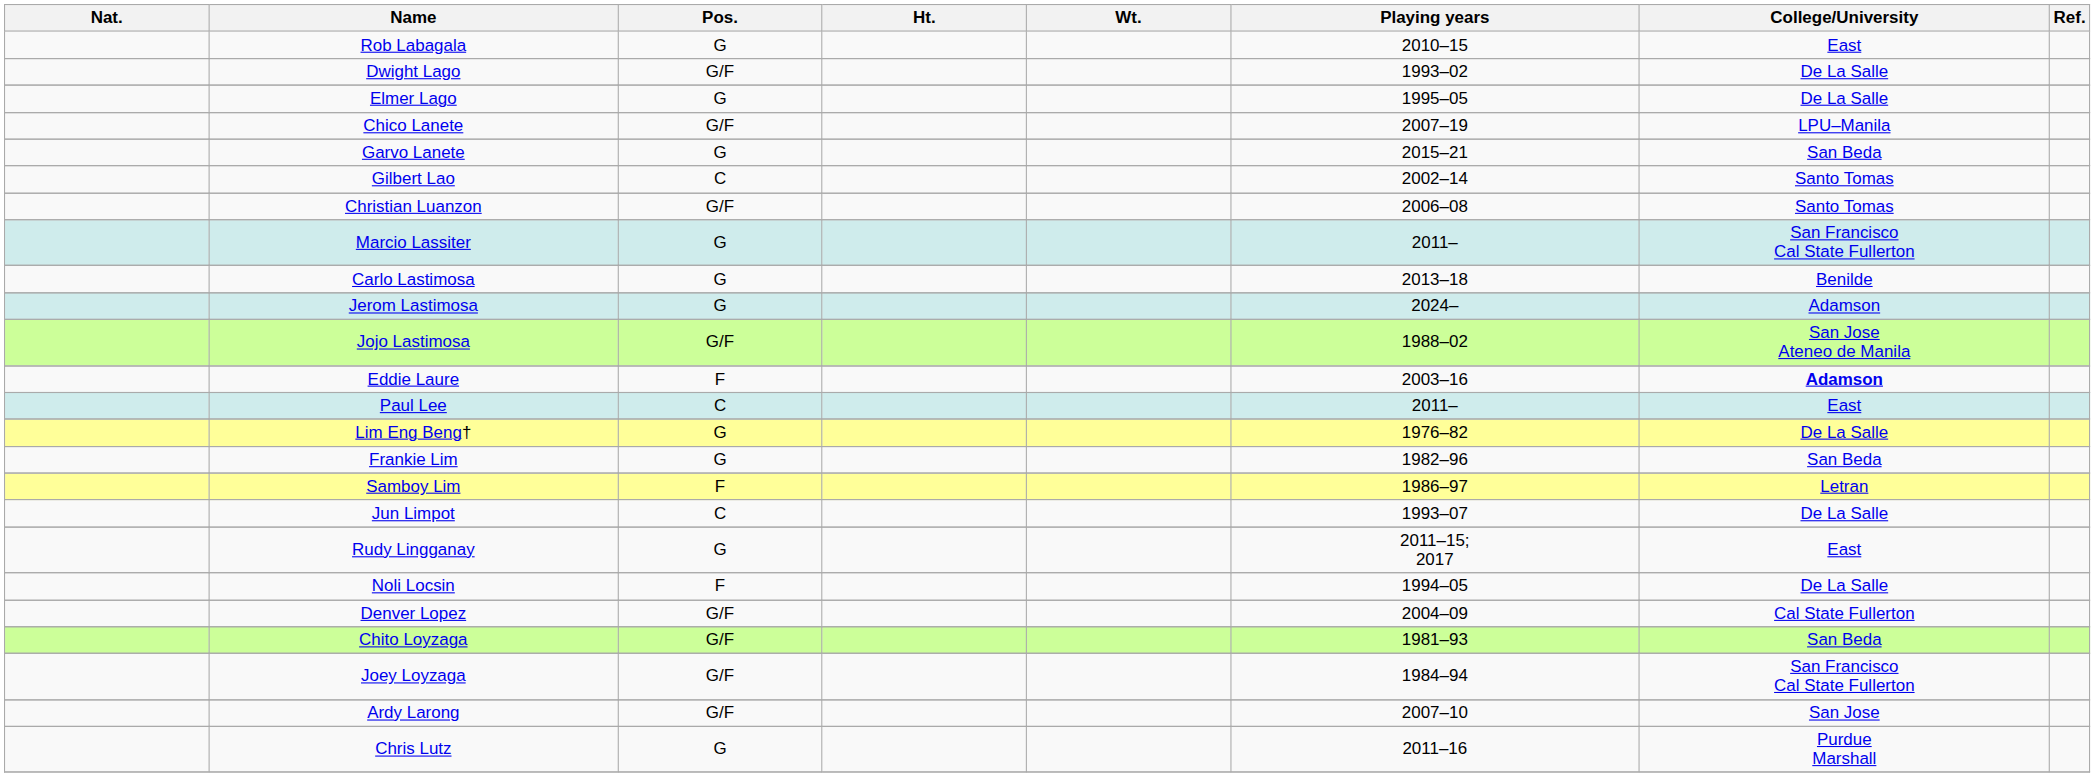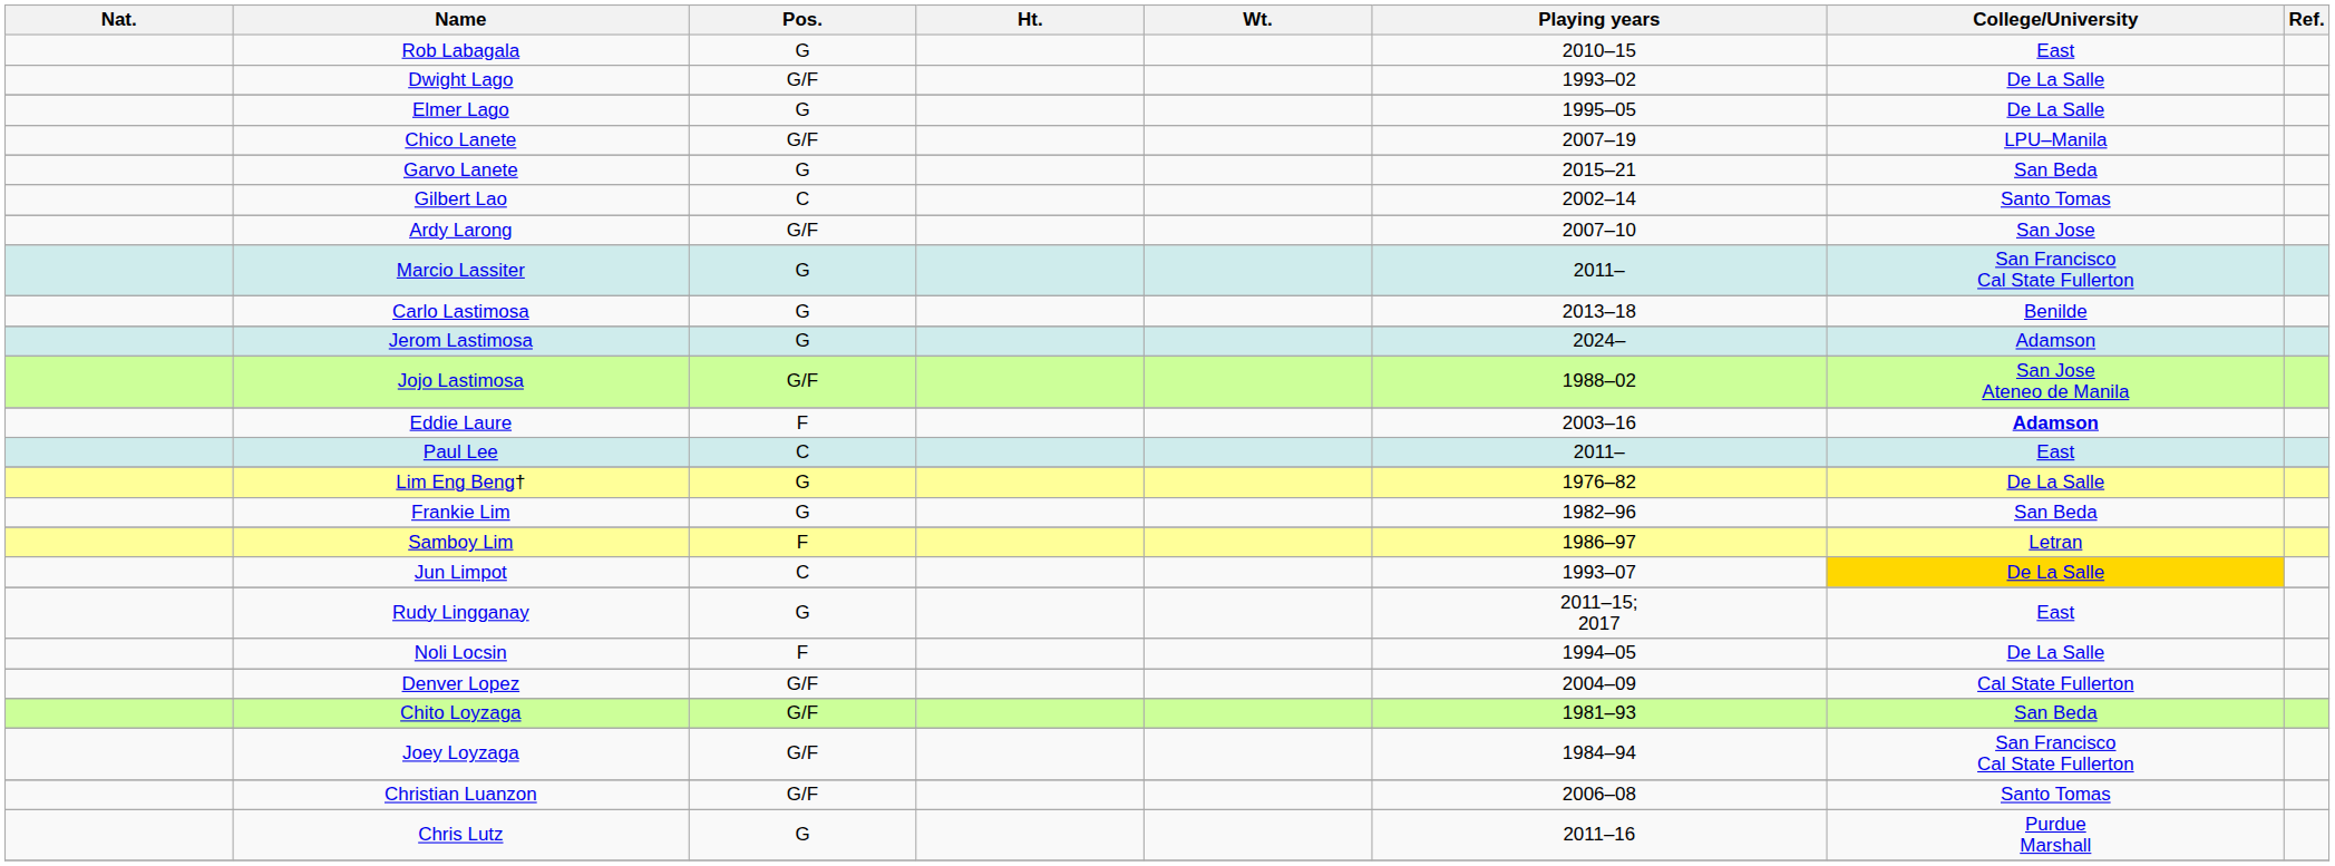rows swapped: Ardy Larong <-> Christian Luanzon
Jun Limpot | College/University: no background -> gold background
